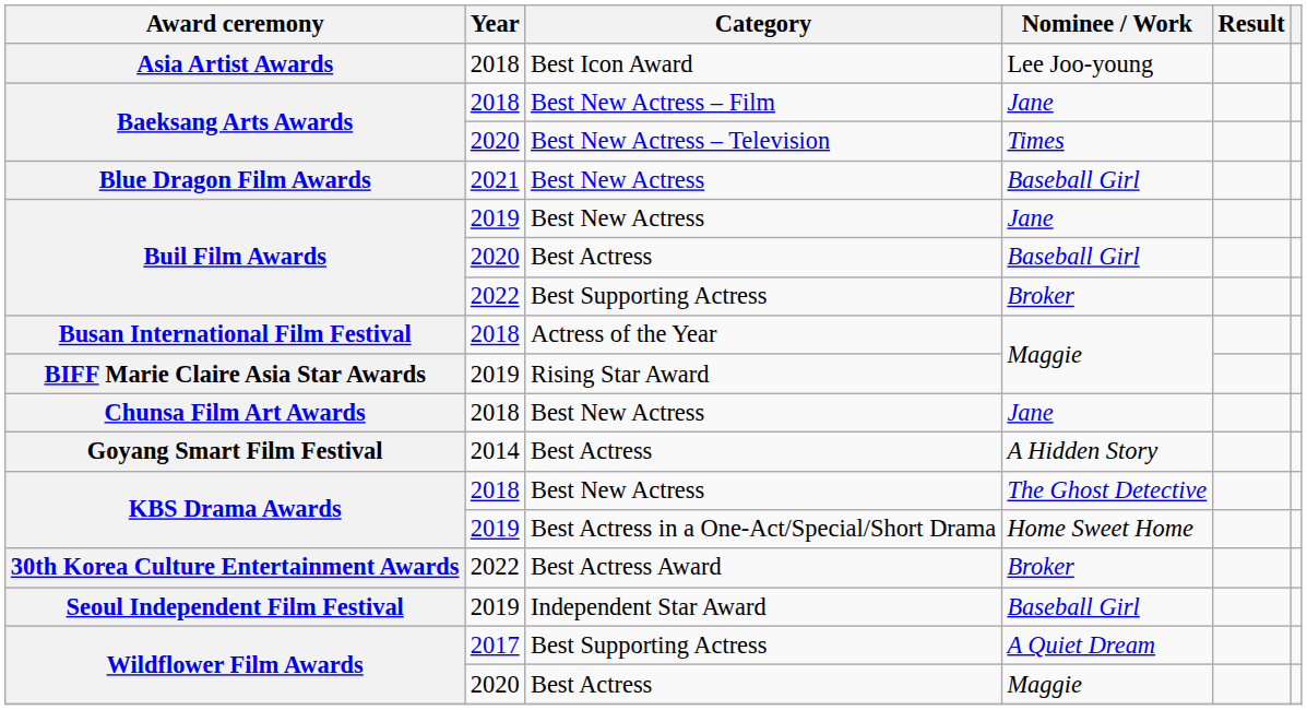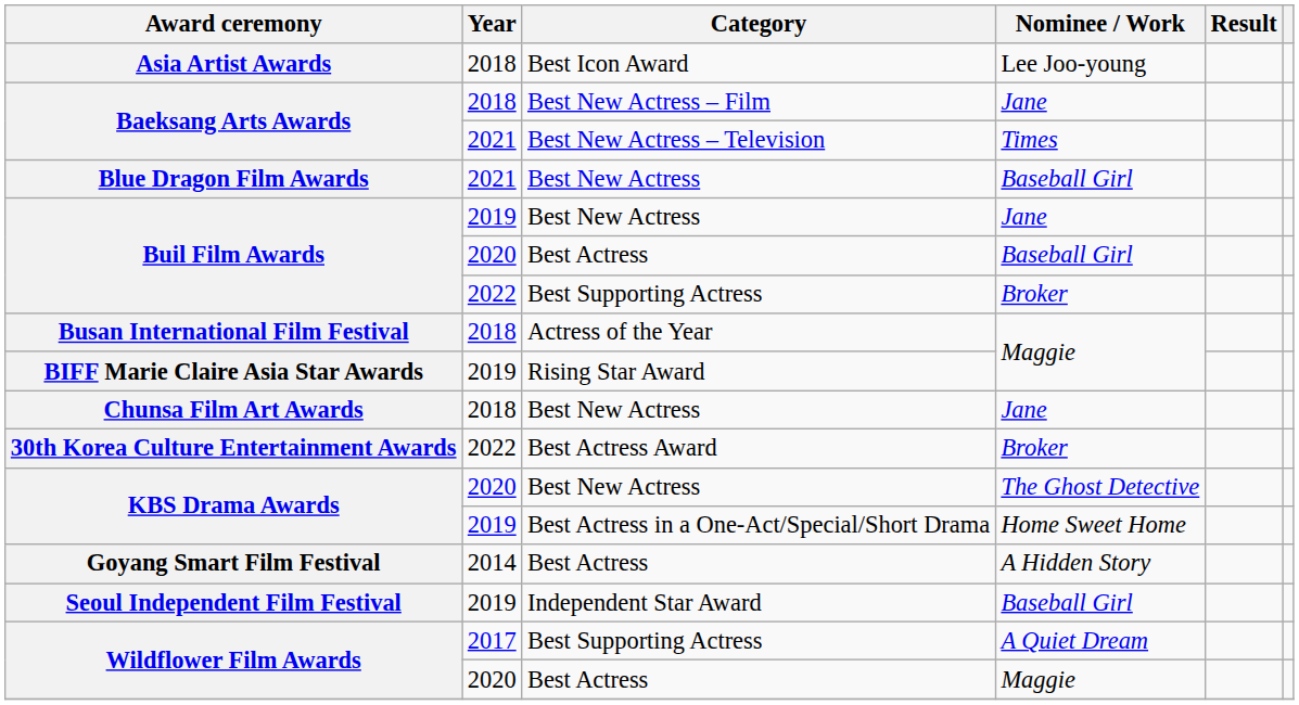Baeksang Arts Awards / Best New Actress – Television | Year: 2020 -> 2021
rows swapped: Goyang Smart Film Festival <-> 30th Korea Culture Entertainment Awards
KBS Drama Awards / Best New Actress | Year: 2018 -> 2020
